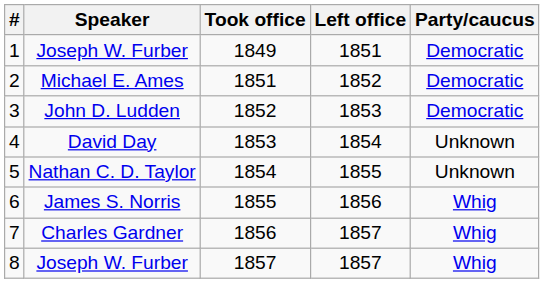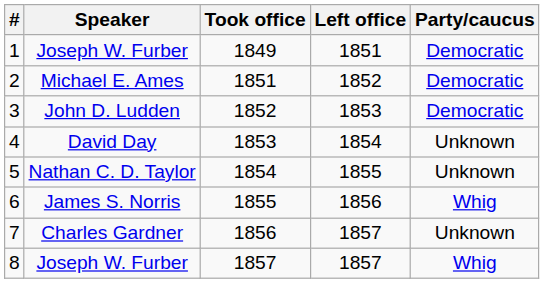7 | Party/caucus: Whig -> Unknown
